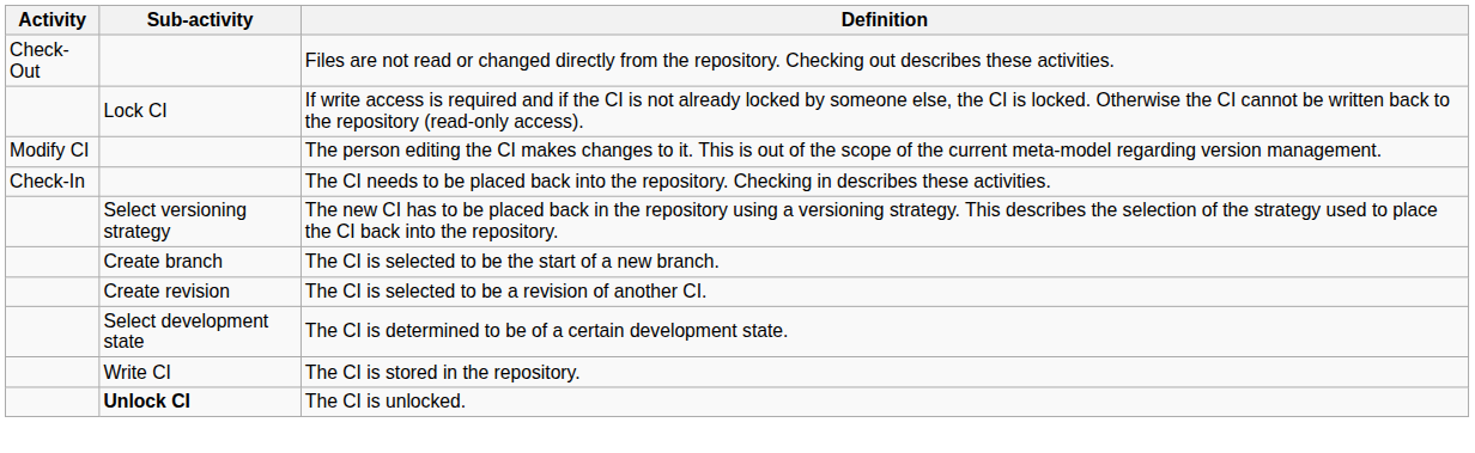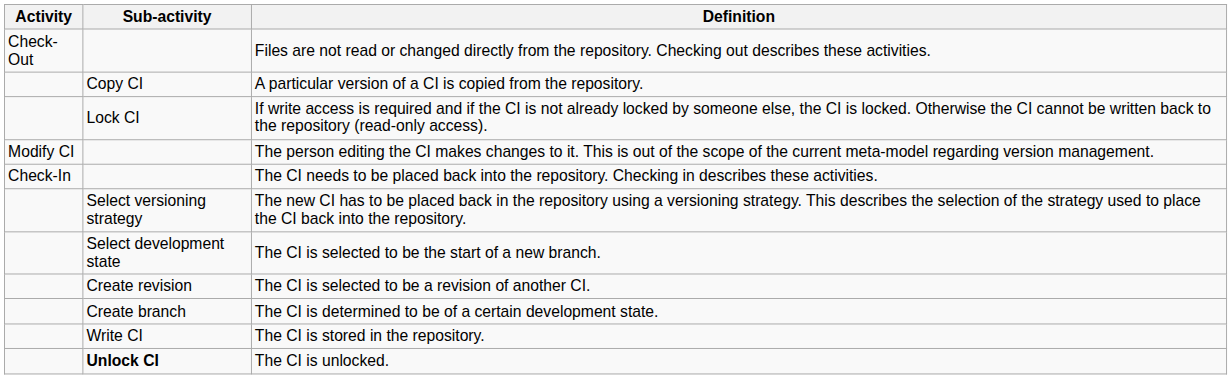+ row: Copy CI | A particular version of a CI is copied from the repository.
The CI is selected to be the start of a new branch. | Sub-activity: Create branch -> Select development state
The CI is determined to be of a certain development state. | Sub-activity: Select development state -> Create branch
